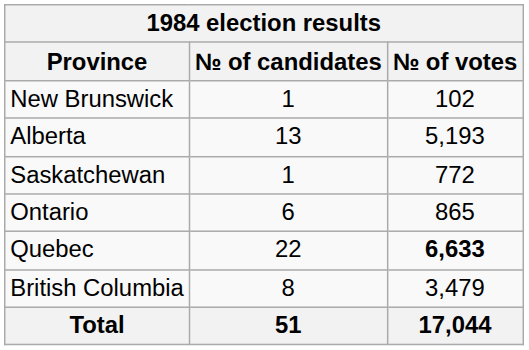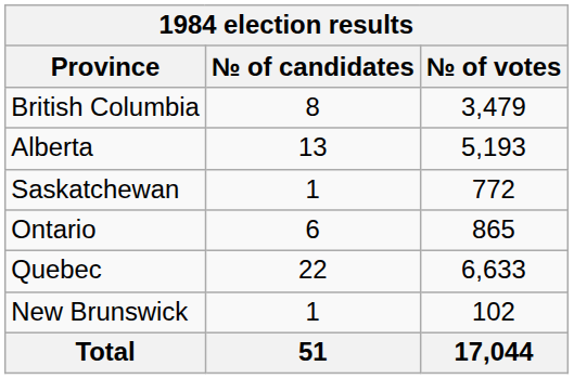rows swapped: British Columbia <-> New Brunswick
Quebec | № of votes: bold -> normal
